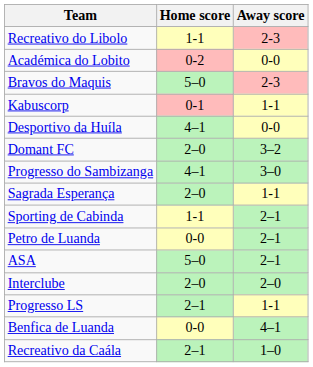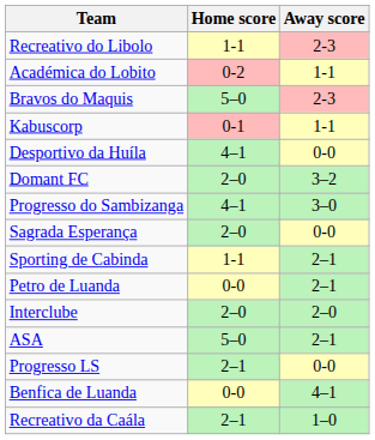Académica do Lobito | Away score: 0-0 -> 1-1
Sagrada Esperança | Away score: 1-1 -> 0-0
rows swapped: Interclube <-> ASA
Progresso LS | Away score: 1-1 -> 0-0
